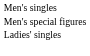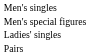+ row: Pairs
